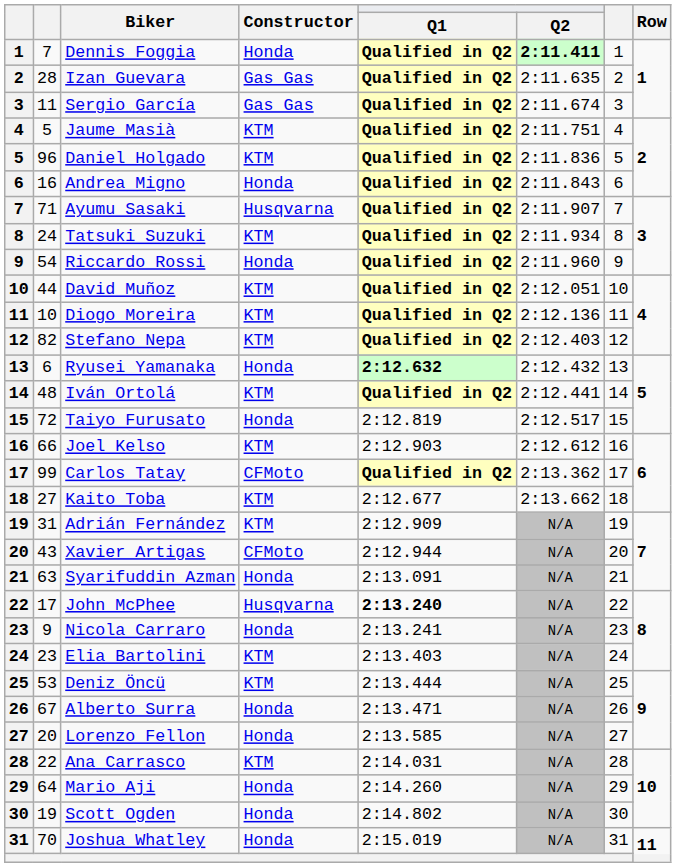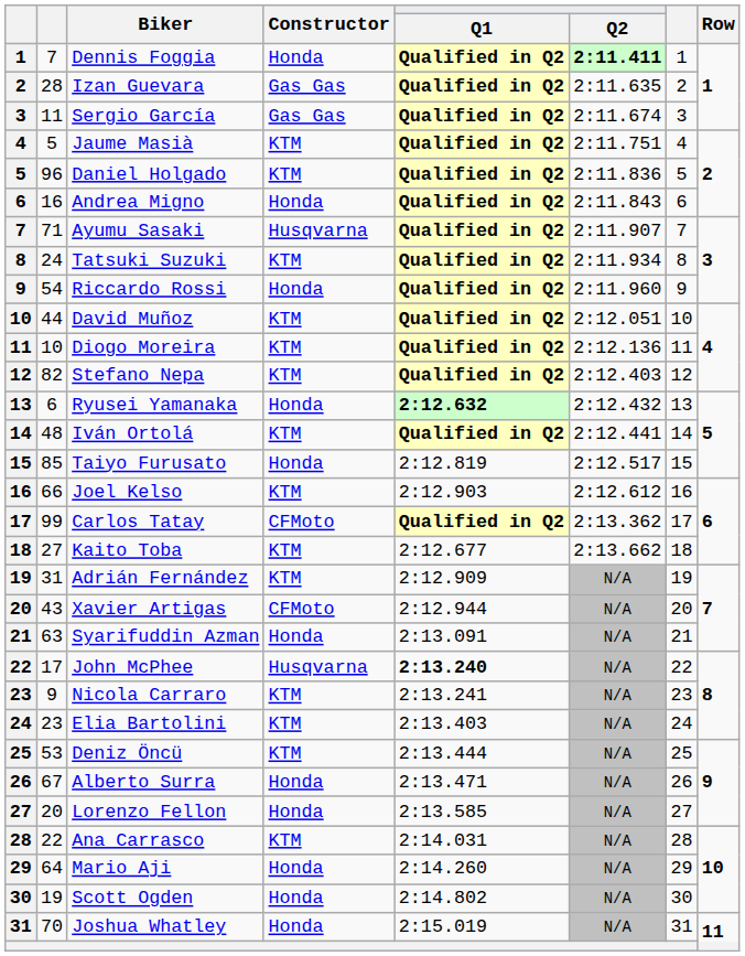Taiyo Furusato | column 2: 72 -> 85
Nicola Carraro | Constructor: Honda -> KTM
